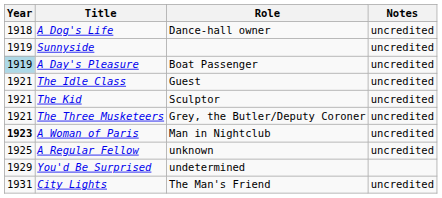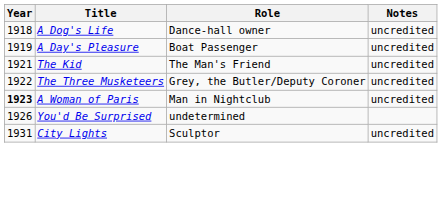- row: 1919 | Sunnyside | uncredited
A Day's Pleasure | Year: lightblue background -> no background
- row: 1921 | The Idle Class | Guest | uncredited
The Kid | Role: Sculptor -> The Man's Friend
The Three Musketeers | Year: 1921 -> 1922
- row: 1925 | A Regular Fellow | unknown | uncredited
You'd Be Surprised | Year: 1929 -> 1926
City Lights | Role: The Man's Friend -> Sculptor
